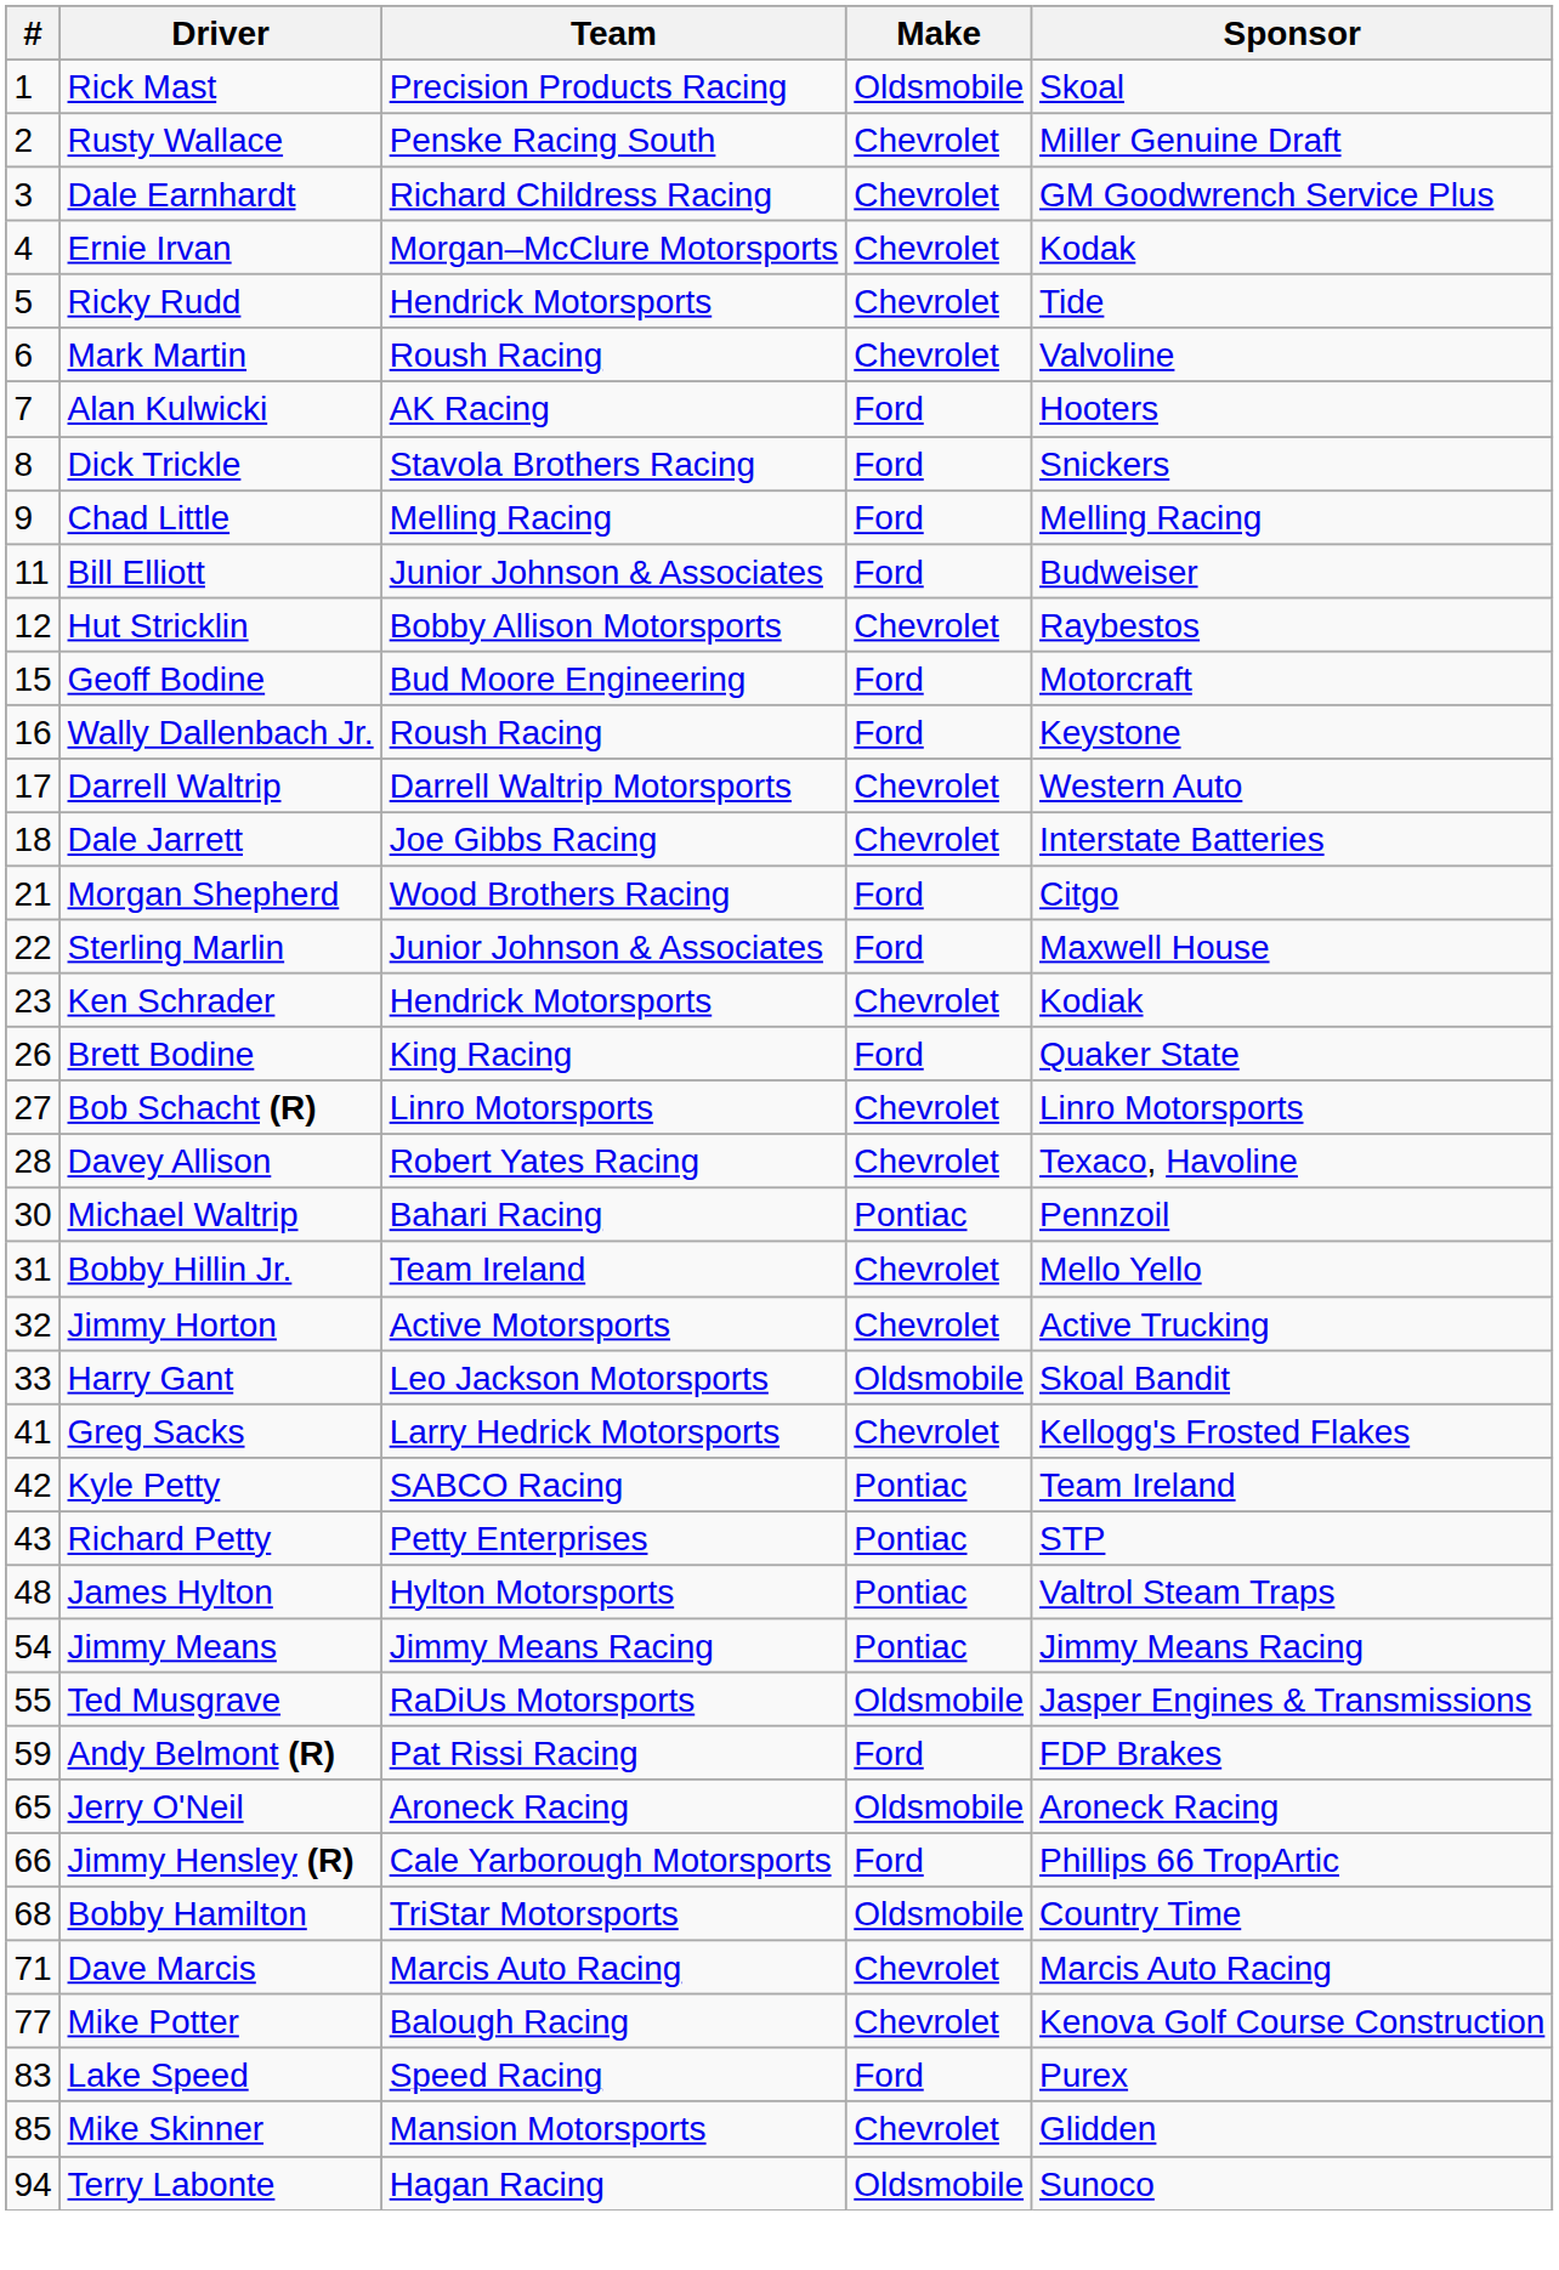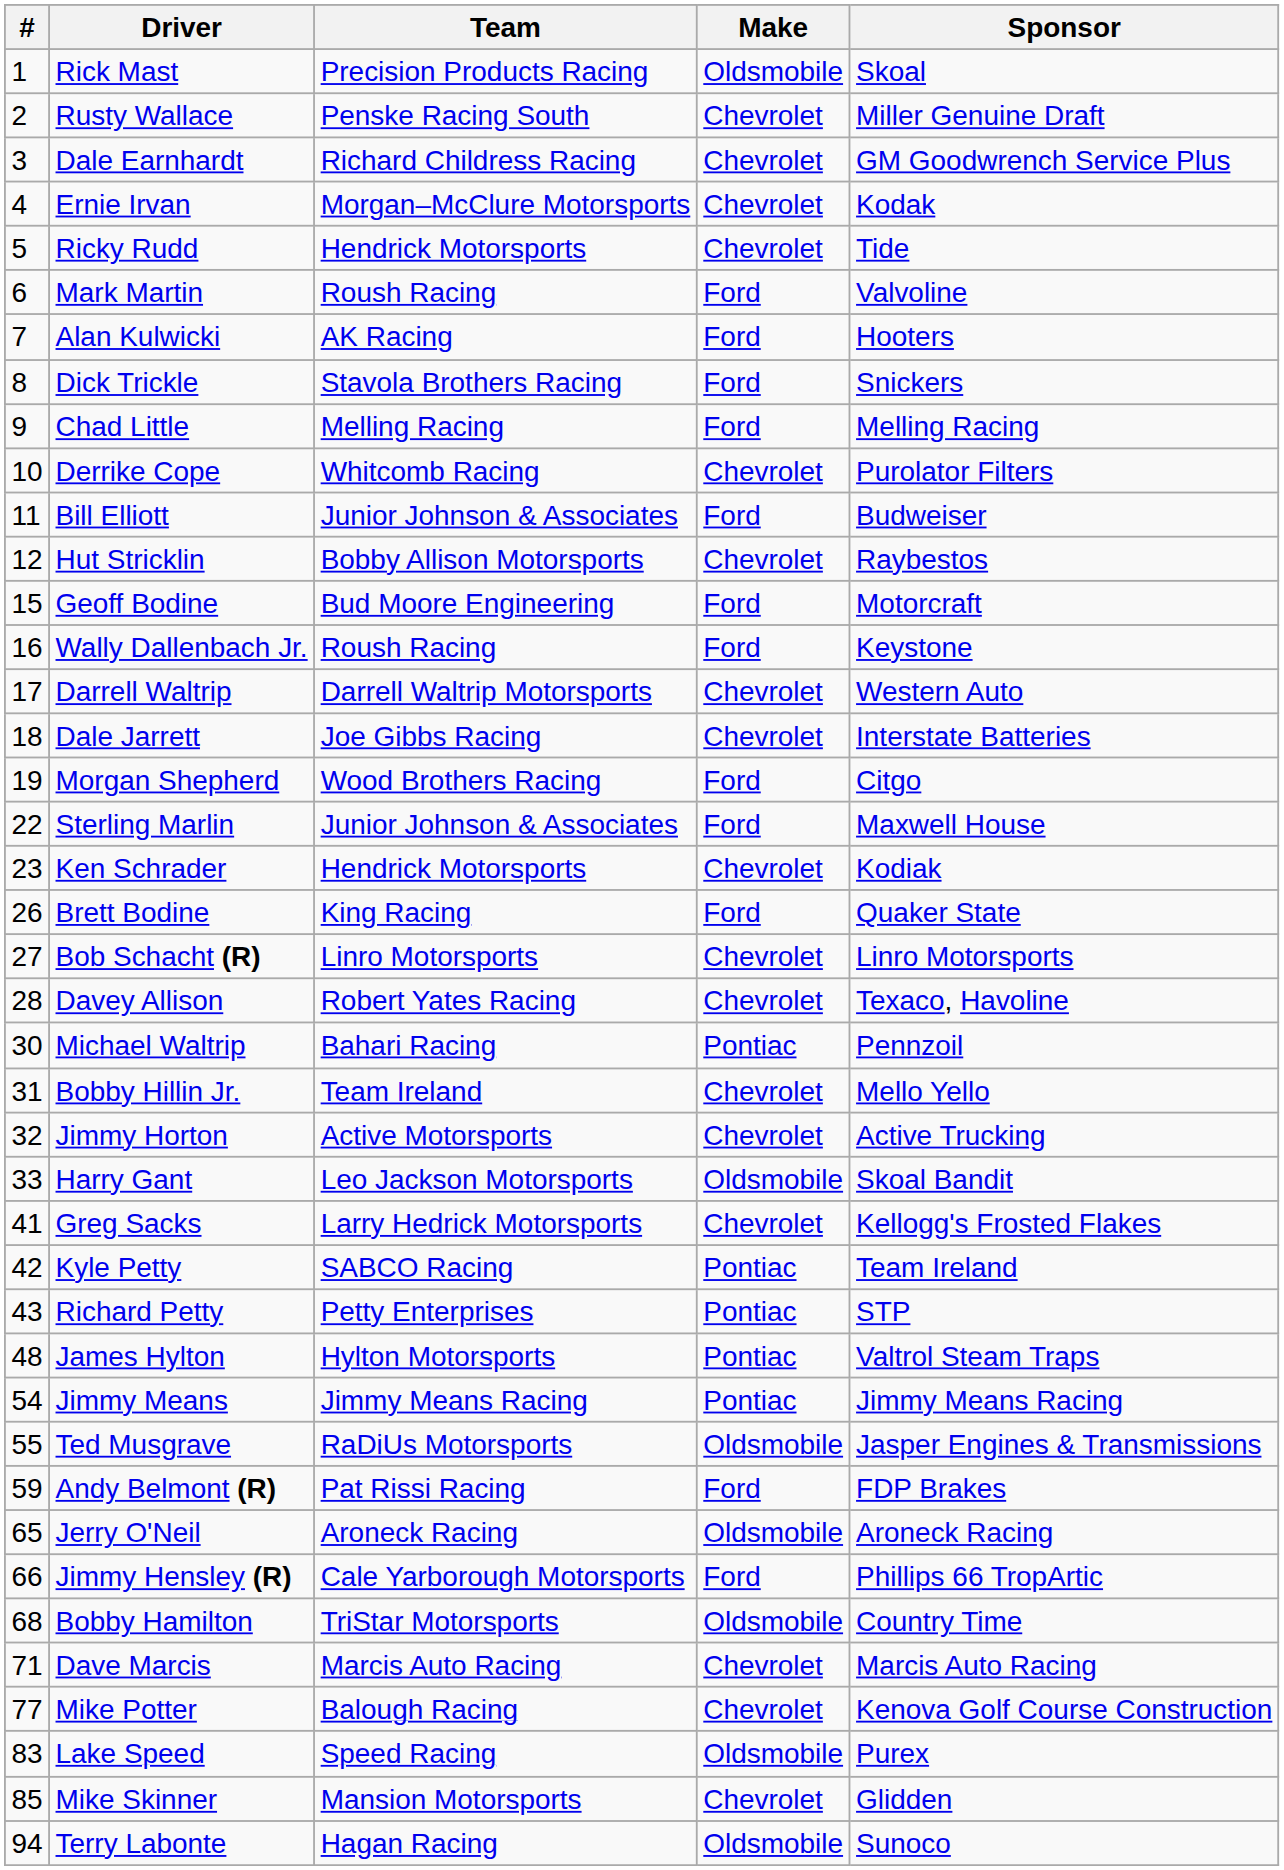Mark Martin | Make: Chevrolet -> Ford
+ row: 10 | Derrike Cope | Whitcomb Racing | Chevrolet | Purolator Filters
Morgan Shepherd | #: 21 -> 19
Lake Speed | Make: Ford -> Oldsmobile
